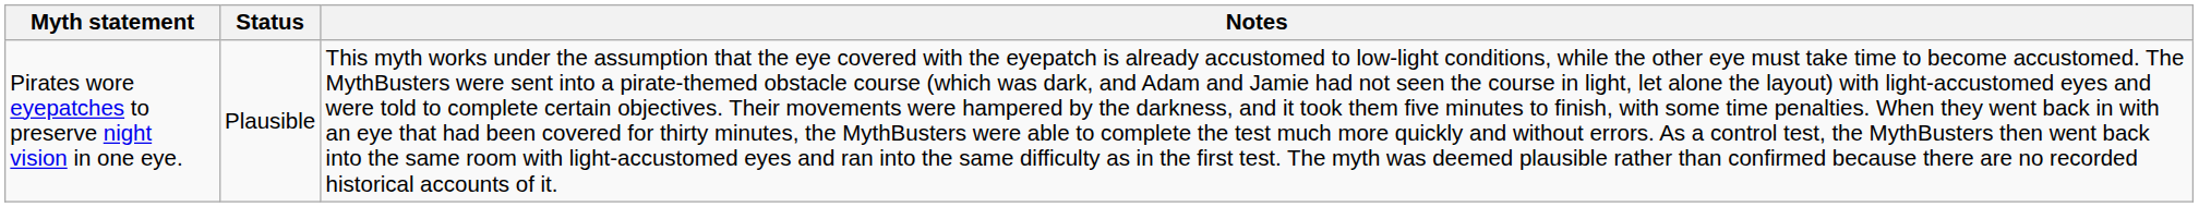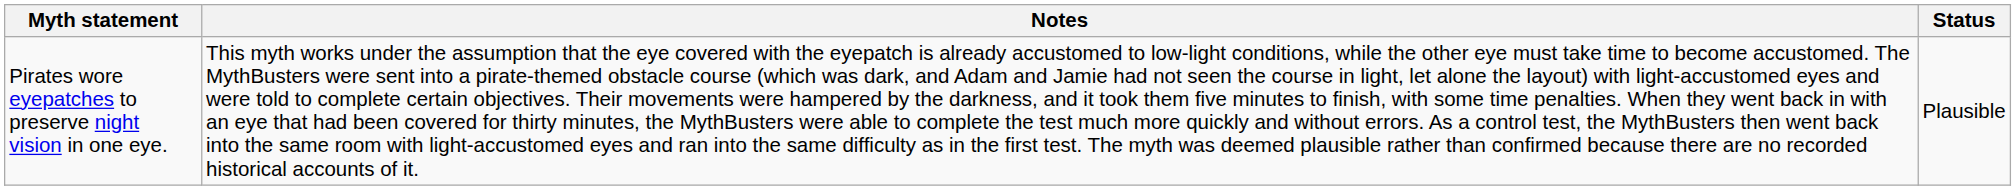columns swapped: Status <-> Notes
